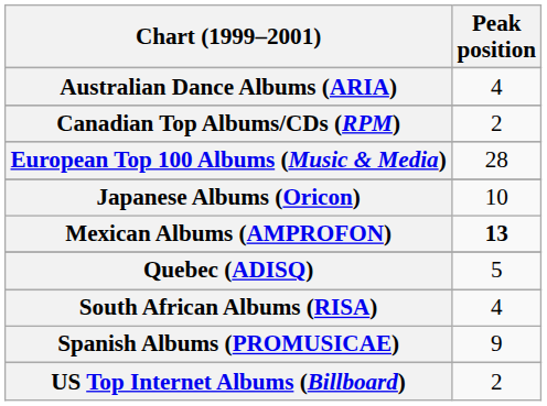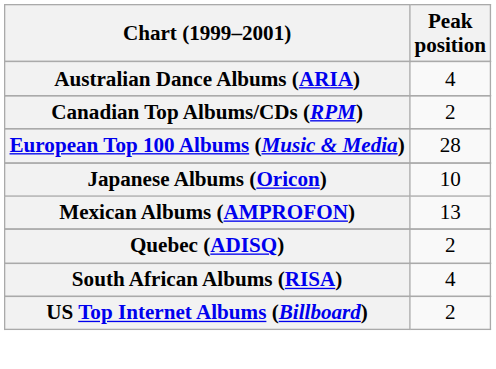Mexican Albums (AMPROFON) | Peak position: bold -> normal
Quebec (ADISQ) | Peak position: 5 -> 2
- row: Spanish Albums (PROMUSICAE) | 9
